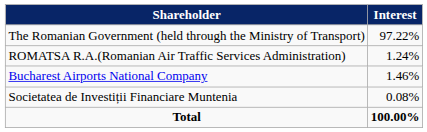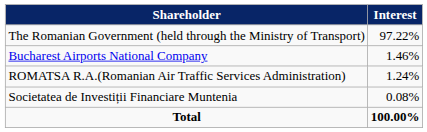rows swapped: Bucharest Airports National Company <-> ROMATSA R.A.(Romanian Air Traffic Services Administration)
